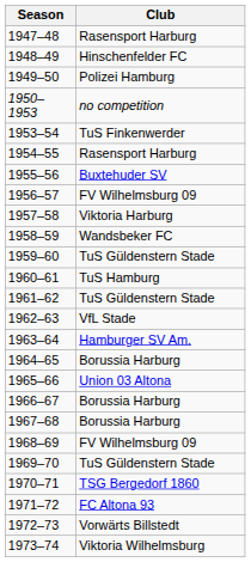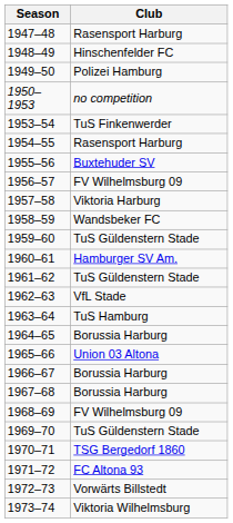1960–61 | Club: TuS Hamburg -> Hamburger SV Am.
1963–64 | Club: Hamburger SV Am. -> TuS Hamburg
